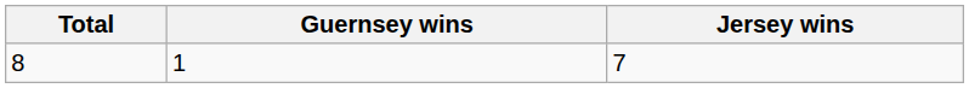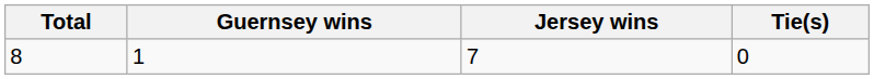+ column: Tie(s) | 0
